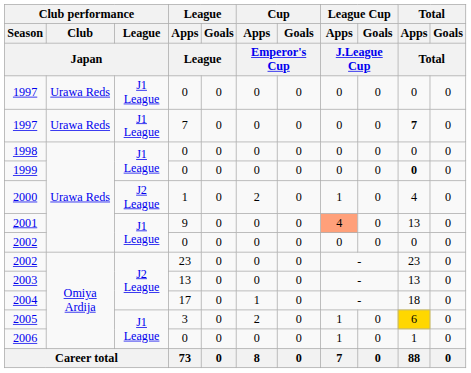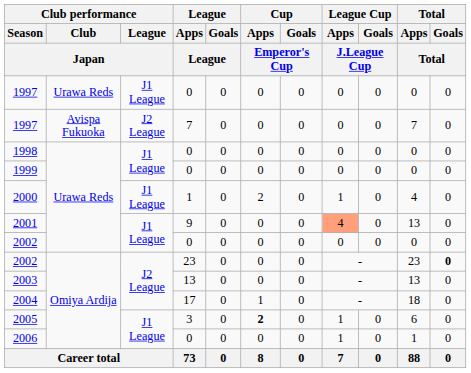1997 / 7 | Club performance / Club / Japan: Urawa Reds -> Avispa Fukuoka
1997 / 7 | Club performance / League / Japan: J1 League -> J2 League
1997 / 7 | Total / Apps / Total: bold -> normal
1999 | Total / Apps / Total: bold -> normal
2000 | Club performance / League / Japan: J2 League -> J1 League
2002 / 23 | Total / Goals / Total: normal -> bold
2005 | Cup / Apps / Emperor's Cup: normal -> bold
2005 | Total / Apps / Total: gold background -> no background
